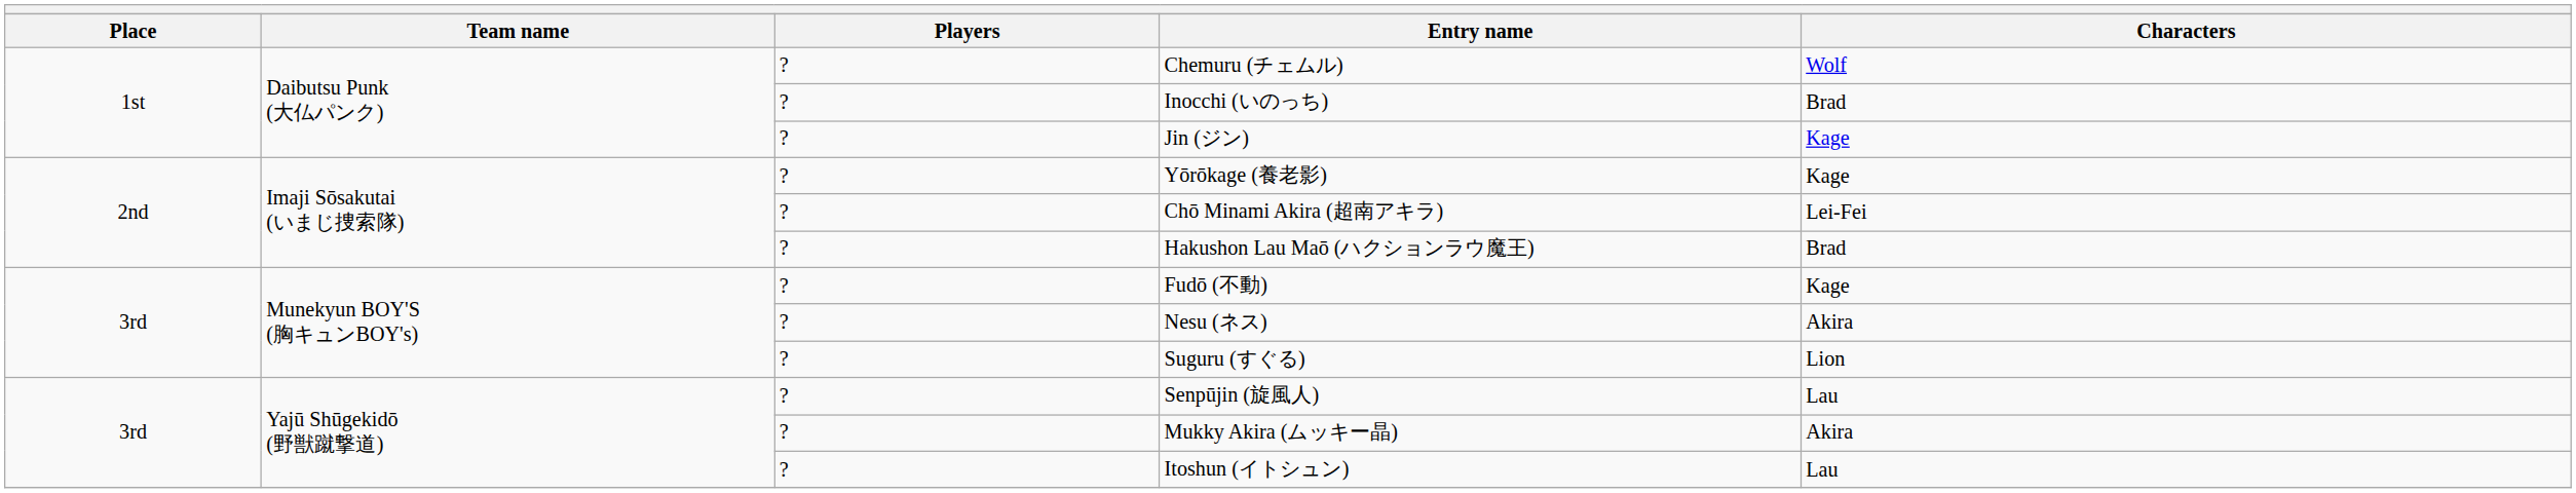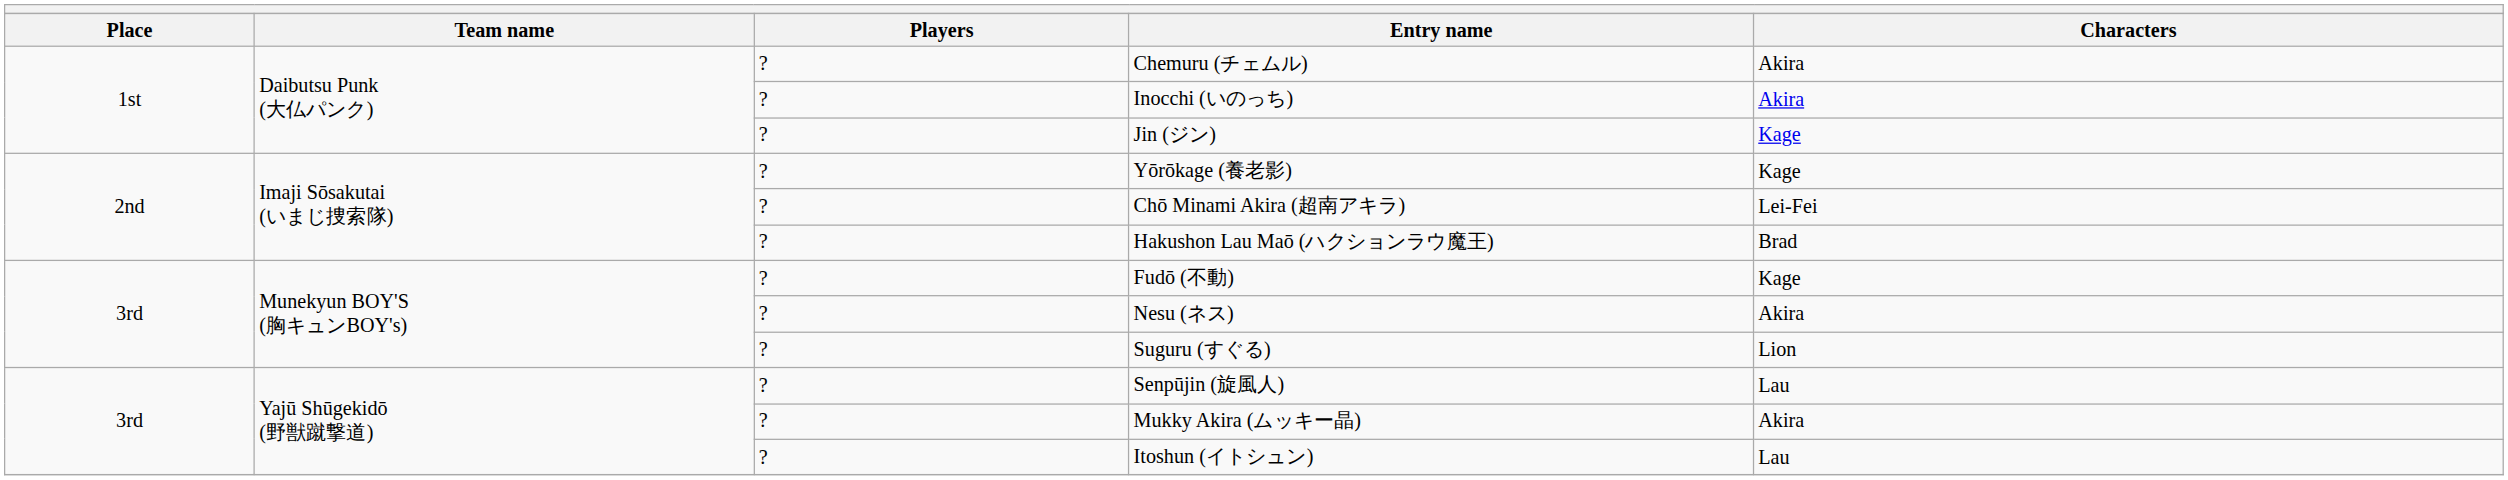Chemuru (チェムル) | Characters: Wolf -> Akira
Inocchi (いのっち) | Characters: Brad -> Akira
